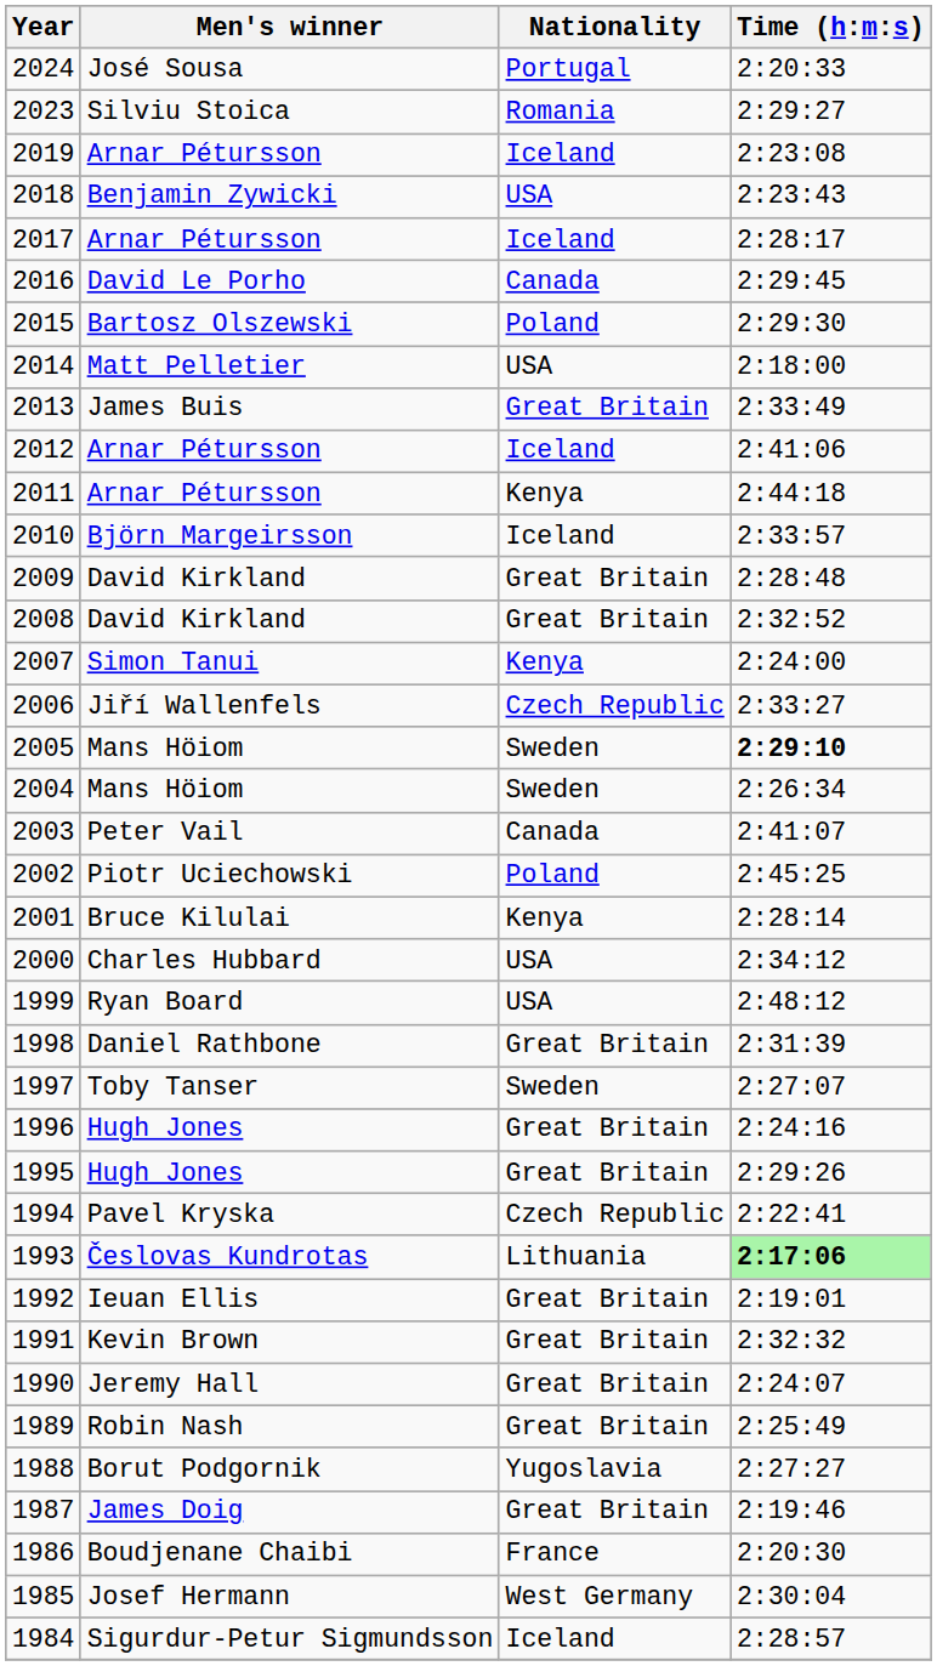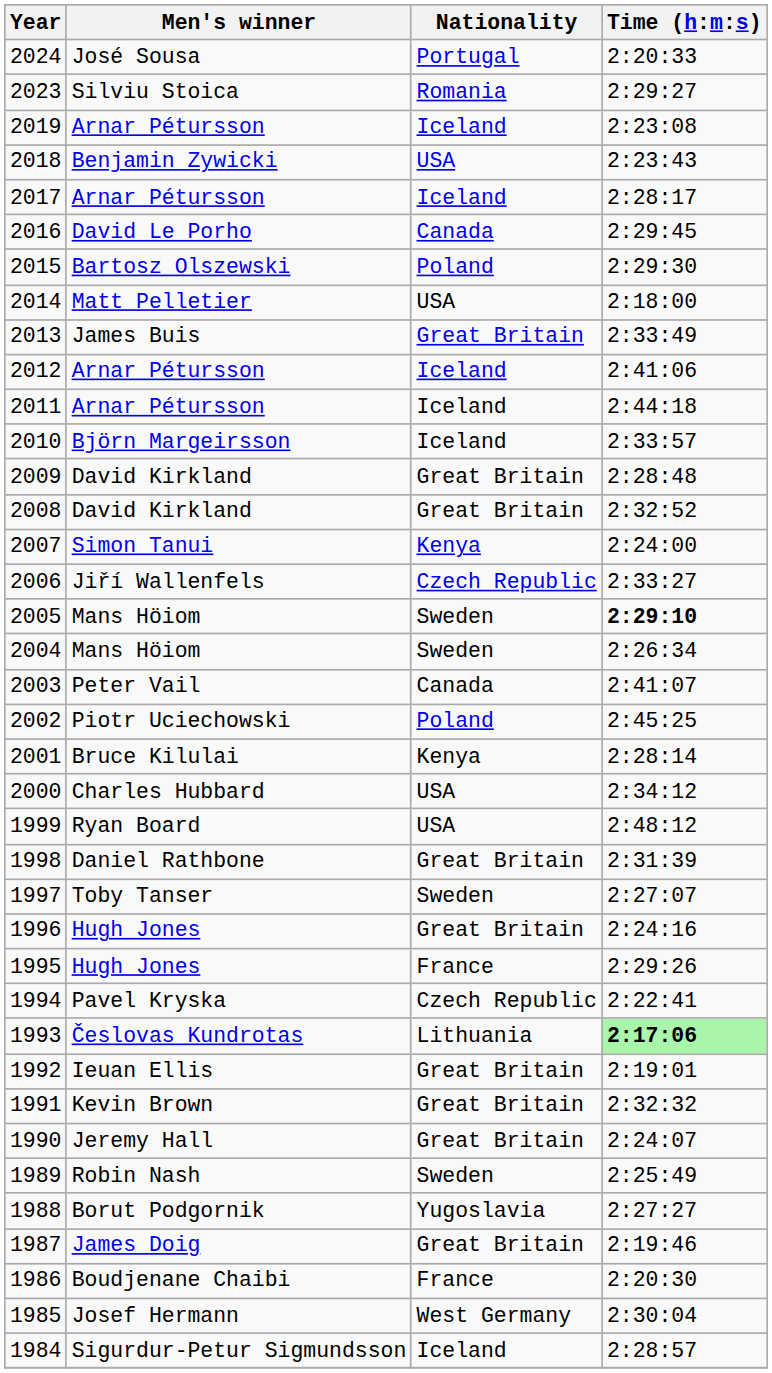2011 | Nationality: Kenya -> Iceland
1995 | Nationality: Great Britain -> France
1989 | Nationality: Great Britain -> Sweden
